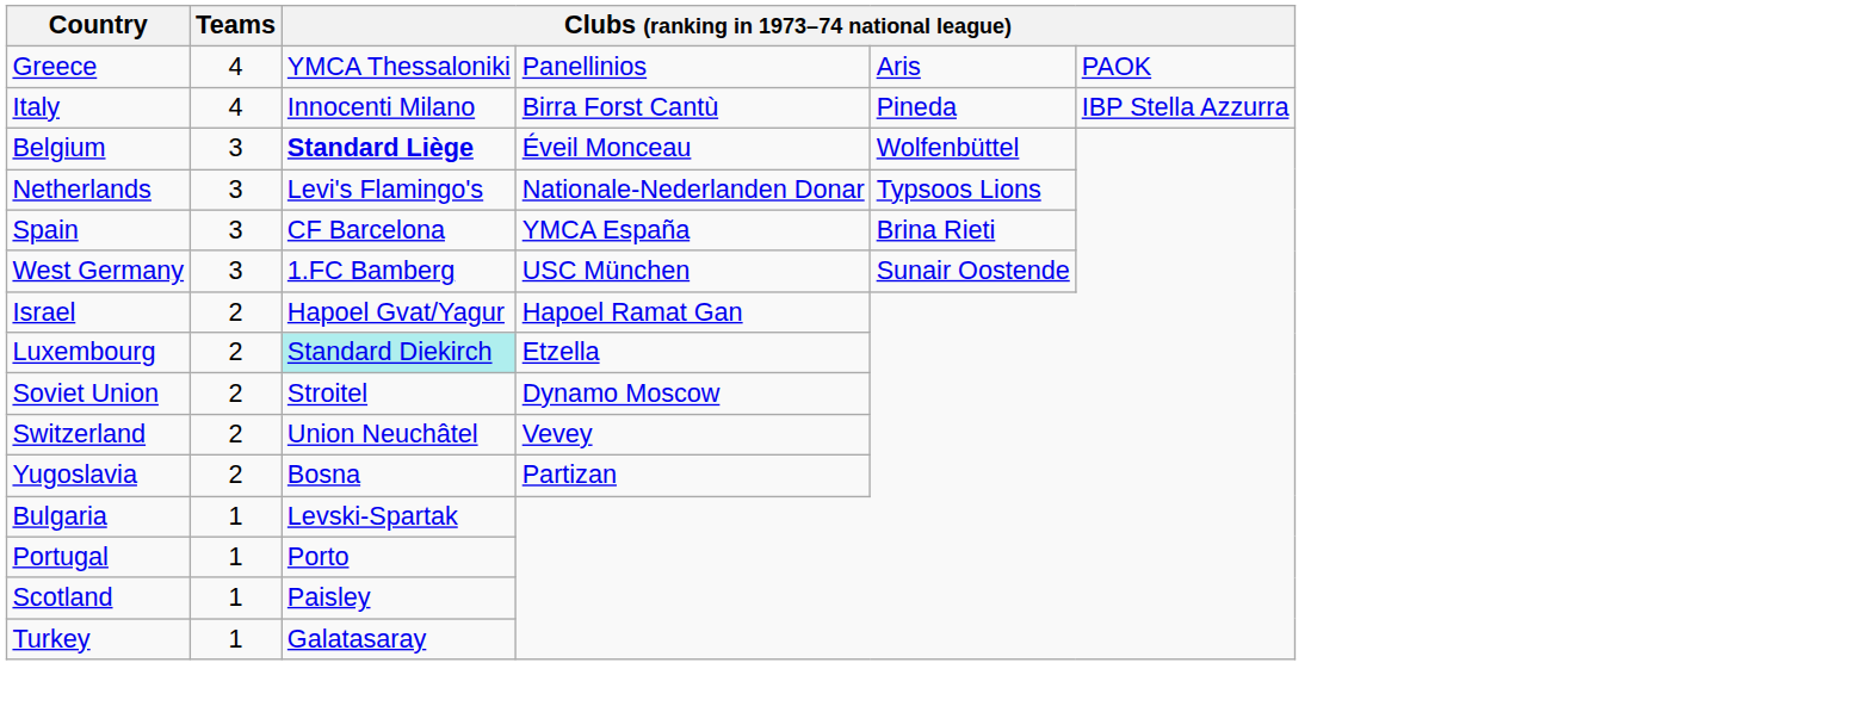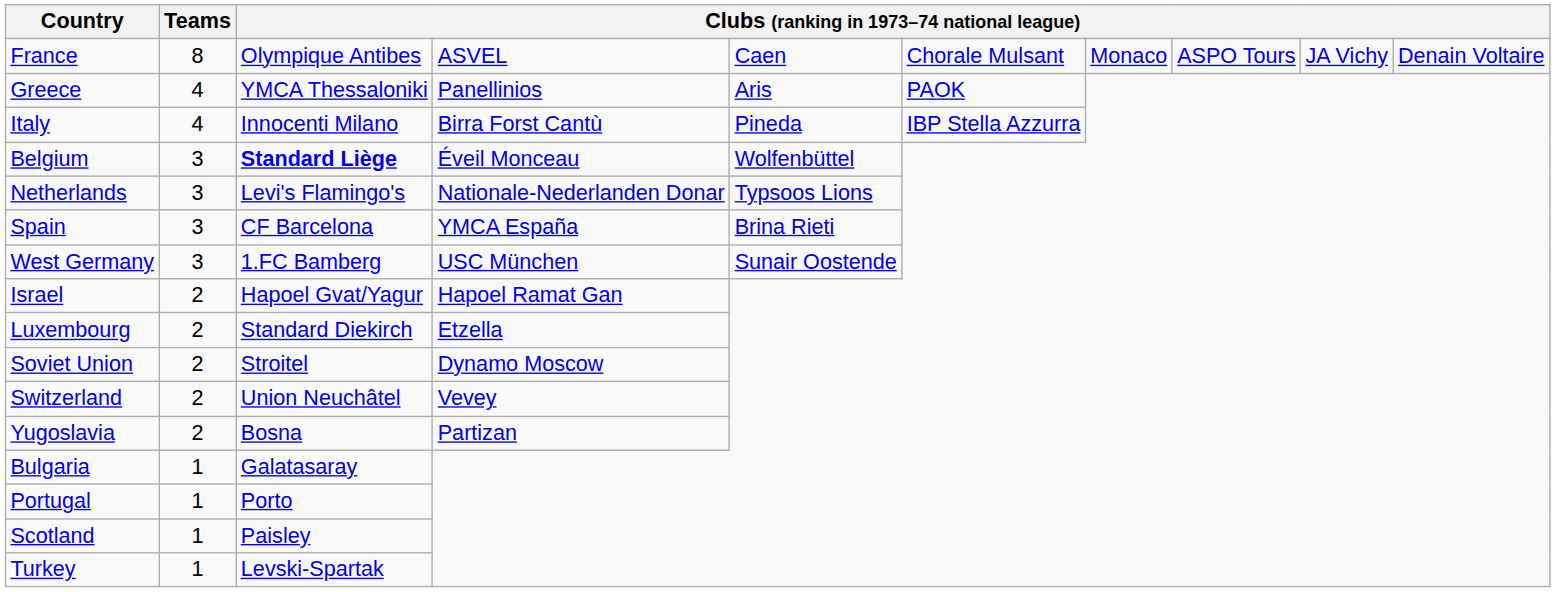+ row: France | 8 | Olympique Antibes | ASVEL | Caen | Chorale Mulsant | Monaco | ASPO Tours | JA Vichy | Denain Voltaire
Luxembourg | column 3: paleturquoise background -> no background
Bulgaria | column 3: Levski-Spartak -> Galatasaray
Turkey | column 3: Galatasaray -> Levski-Spartak
